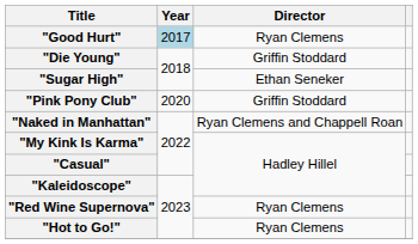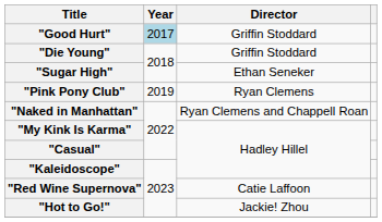"Good Hurt" | Director: Ryan Clemens -> Griffin Stoddard
"Pink Pony Club" | Year: 2020 -> 2019
"Pink Pony Club" | Director: Griffin Stoddard -> Ryan Clemens
"Red Wine Supernova" | Director: Ryan Clemens -> Catie Laffoon
"Hot to Go!" | Director: Ryan Clemens -> Jackie! Zhou
